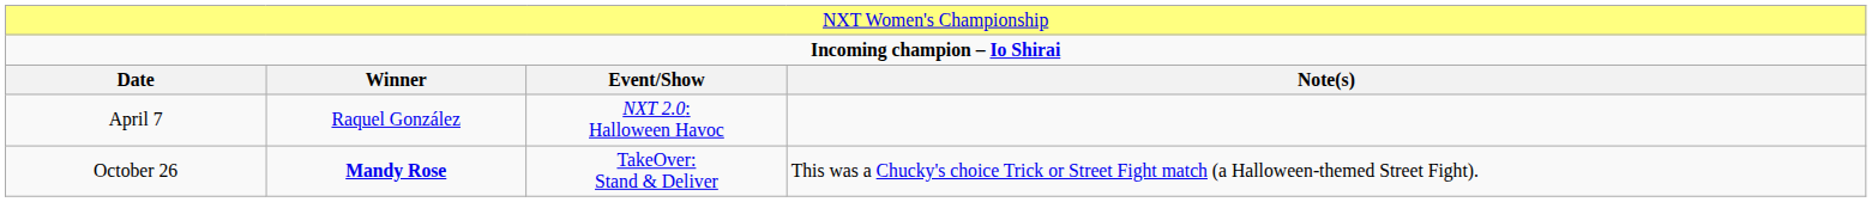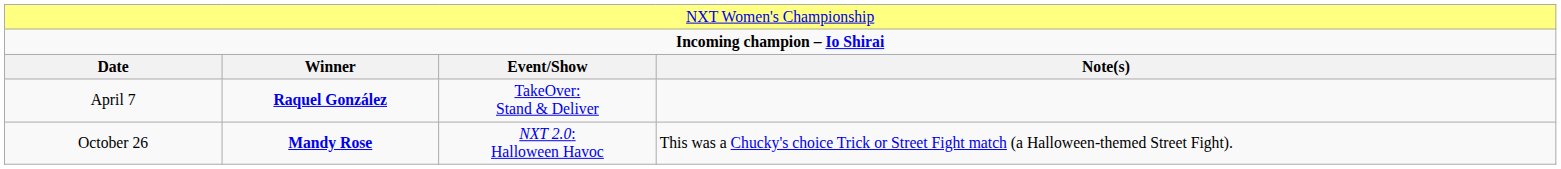April 7 | column 2: normal -> bold
April 7 | column 3: NXT 2.0: Halloween Havoc -> TakeOver: Stand & Deliver
October 26 | column 3: TakeOver: Stand & Deliver -> NXT 2.0: Halloween Havoc
